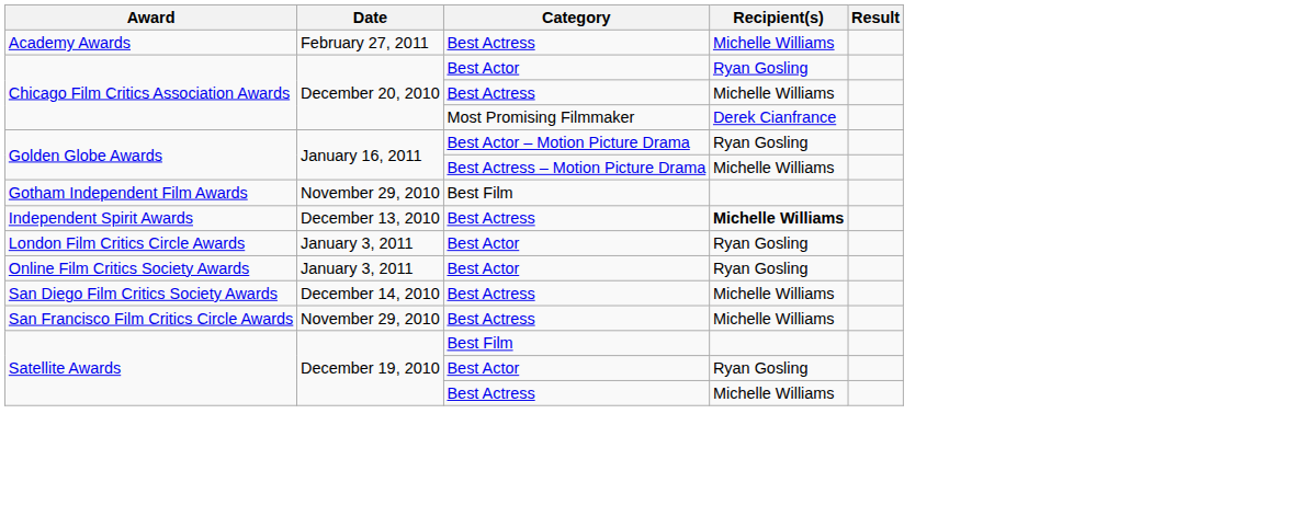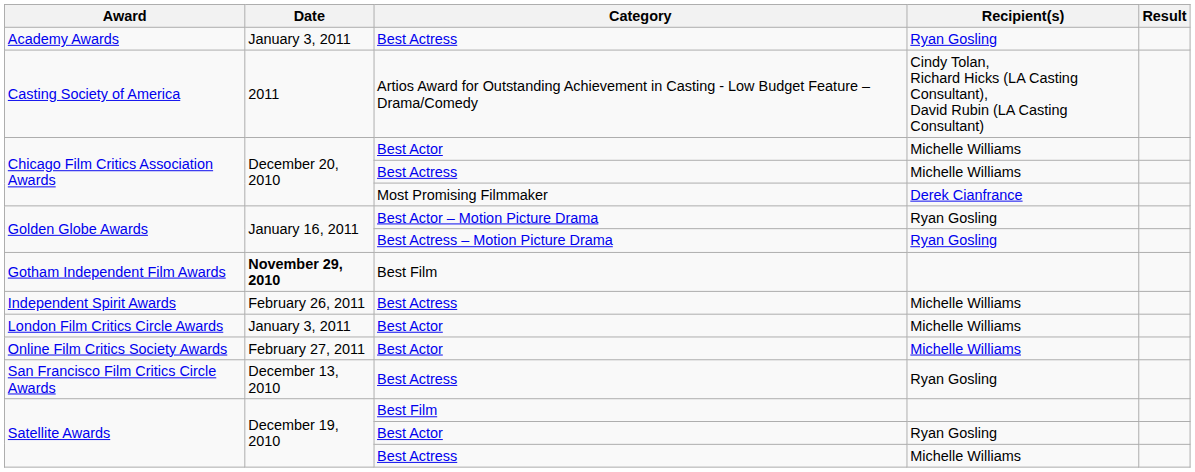Academy Awards | Date: February 27, 2011 -> January 3, 2011
Academy Awards | Recipient(s): Michelle Williams -> Ryan Gosling
+ row: Casting Society of America | 2011 | Artios Award for Outstanding Achievement in Casting - Low Budget Feature – Drama/Comedy | Cindy Tolan, Richard Hicks (LA Casting Consultant), David Rubin (LA Casting Consultant)
Chicago Film Critics Association Awards / Best Actor | Recipient(s): Ryan Gosling -> Michelle Williams
Golden Globe Awards / Best Actress – Motion Picture Drama | Recipient(s): Michelle Williams -> Ryan Gosling
Gotham Independent Film Awards | Date: normal -> bold
Independent Spirit Awards | Date: December 13, 2010 -> February 26, 2011
Independent Spirit Awards | Recipient(s): bold -> normal
London Film Critics Circle Awards | Recipient(s): Ryan Gosling -> Michelle Williams
Online Film Critics Society Awards | Date: January 3, 2011 -> February 27, 2011
Online Film Critics Society Awards | Recipient(s): Ryan Gosling -> Michelle Williams
- row: San Diego Film Critics Society Awards | December 14, 2010 | Best Actress | Michelle Williams
San Francisco Film Critics Circle Awards | Date: November 29, 2010 -> December 13, 2010
San Francisco Film Critics Circle Awards | Recipient(s): Michelle Williams -> Ryan Gosling
